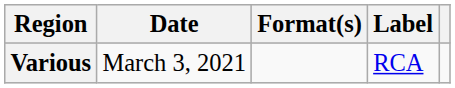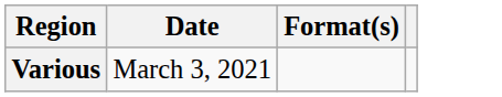- column: Label | RCA
